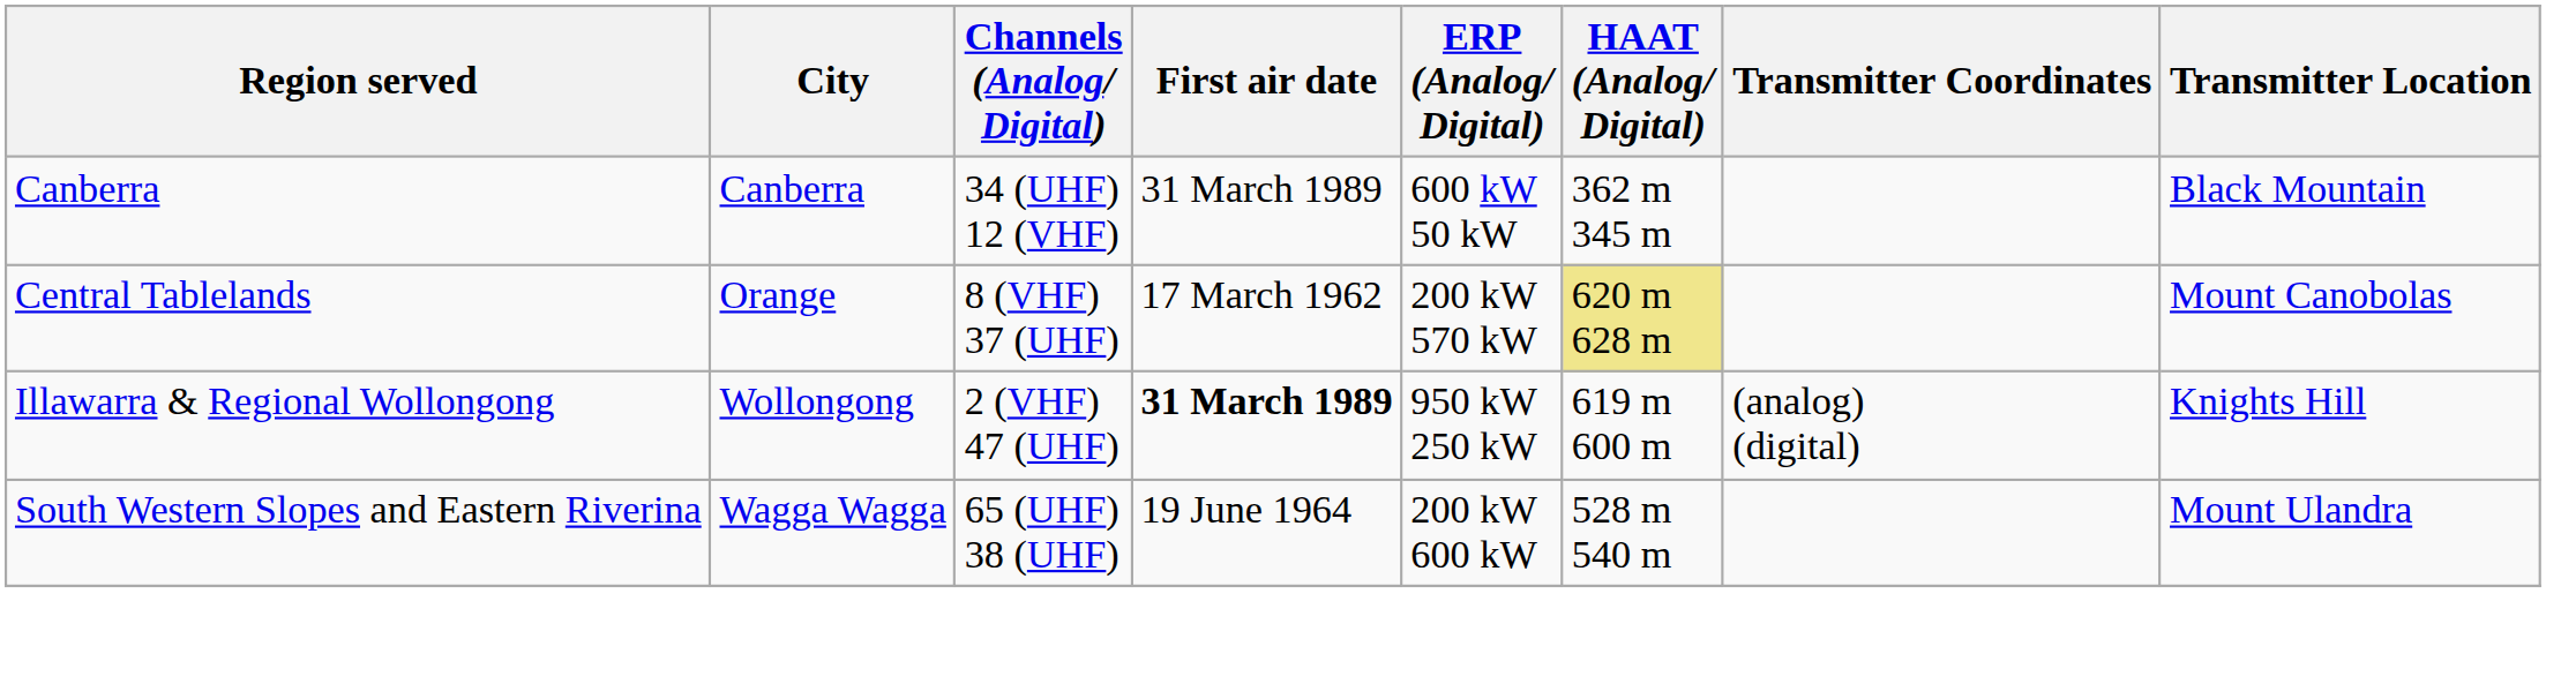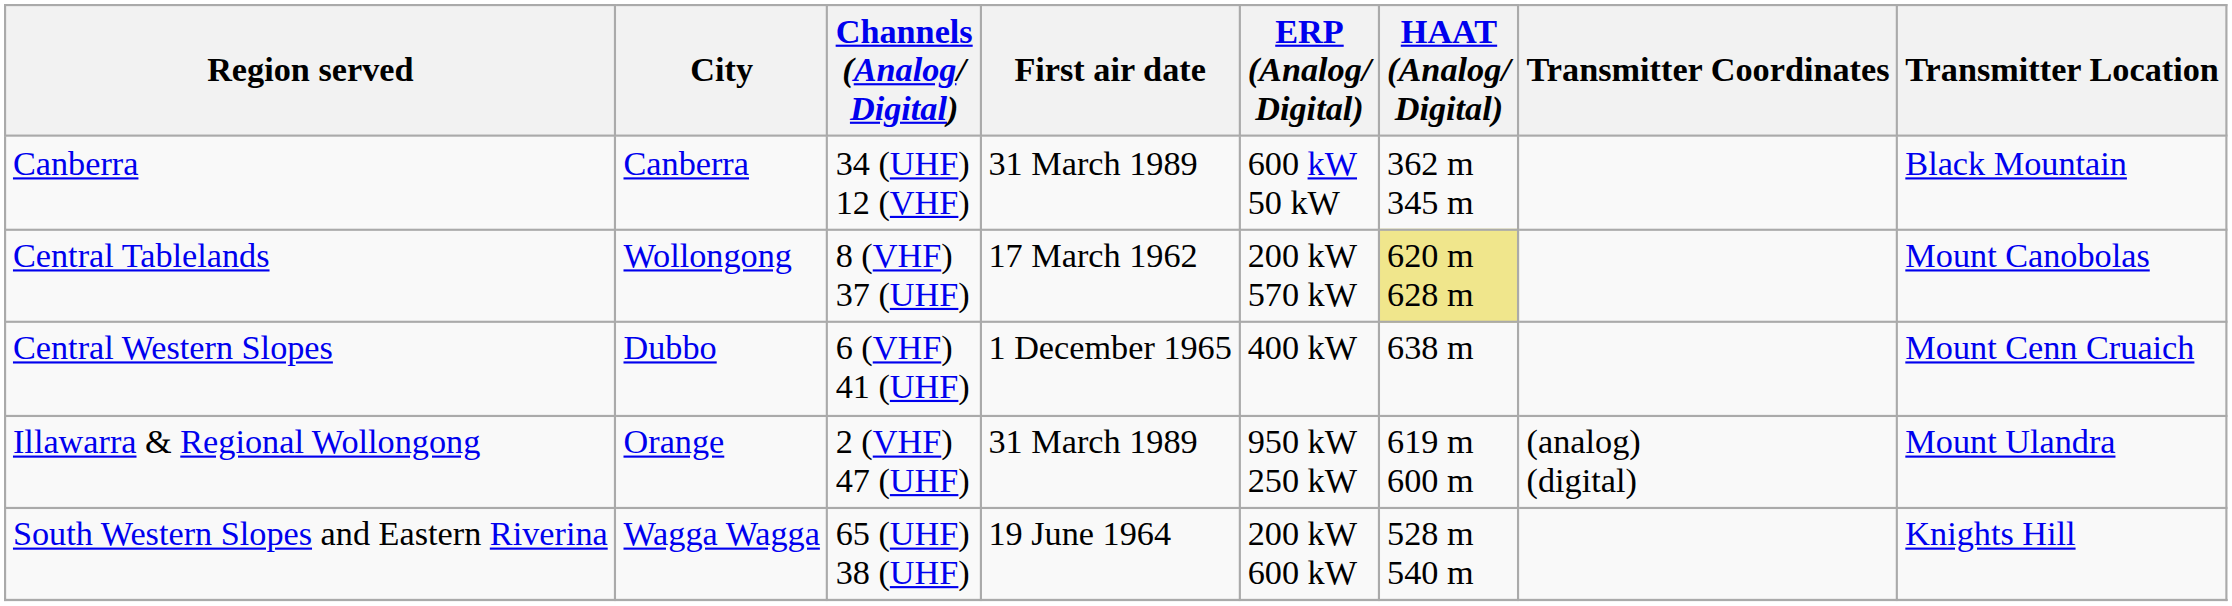Central Tablelands | City: Orange -> Wollongong
+ row: Central Western Slopes | Dubbo | 6 (VHF) 41 (UHF) | 1 December 1965 | 400 kW | 638 m | Mount Cenn Cruaich
Illawarra & Regional Wollongong | City: Wollongong -> Orange
Illawarra & Regional Wollongong | First air date: bold -> normal
Illawarra & Regional Wollongong | Transmitter Location: Knights Hill -> Mount Ulandra
South Western Slopes and Eastern Riverina | Transmitter Location: Mount Ulandra -> Knights Hill
